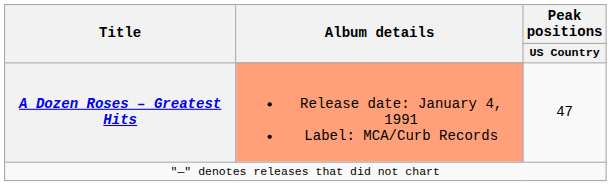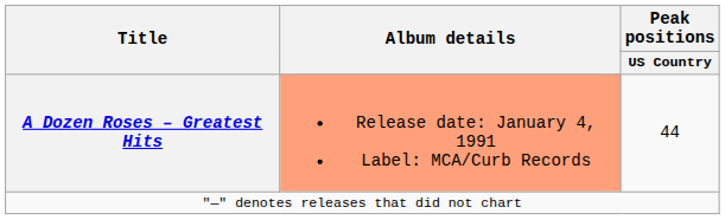A Dozen Roses – Greatest Hits | Peak positions / US Country: 47 -> 44
